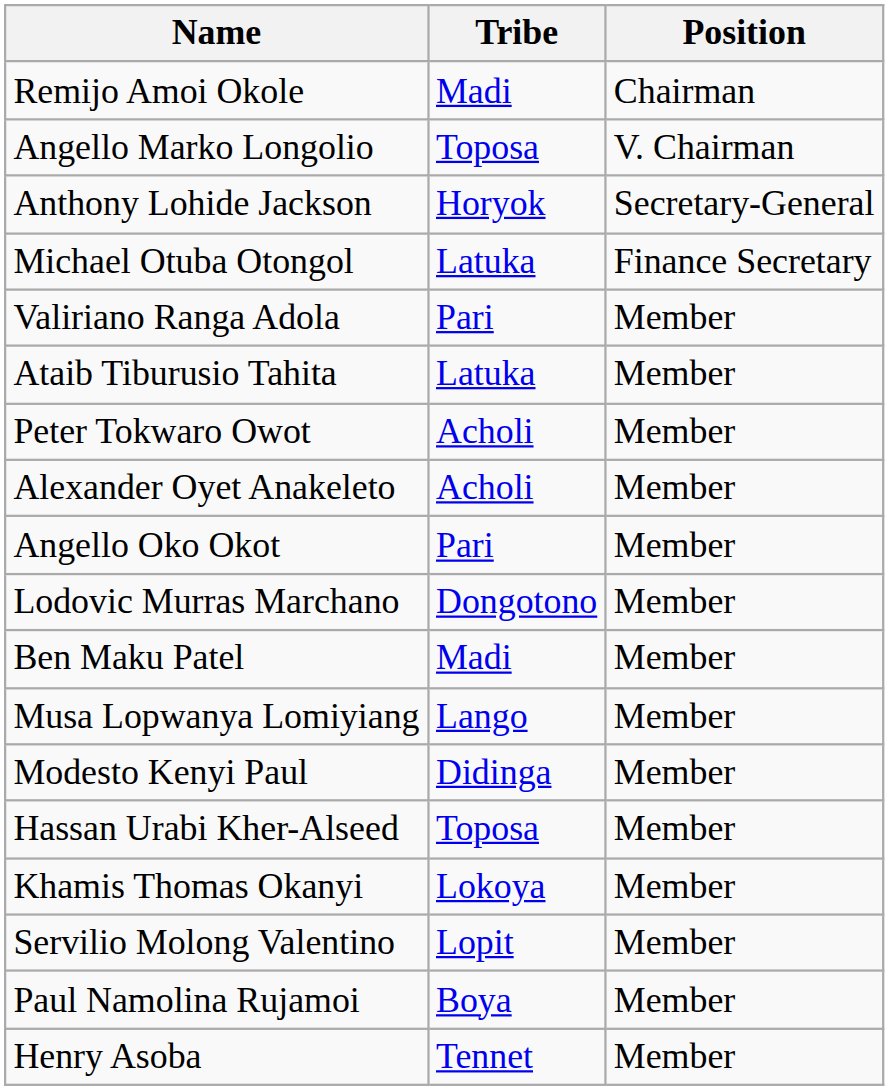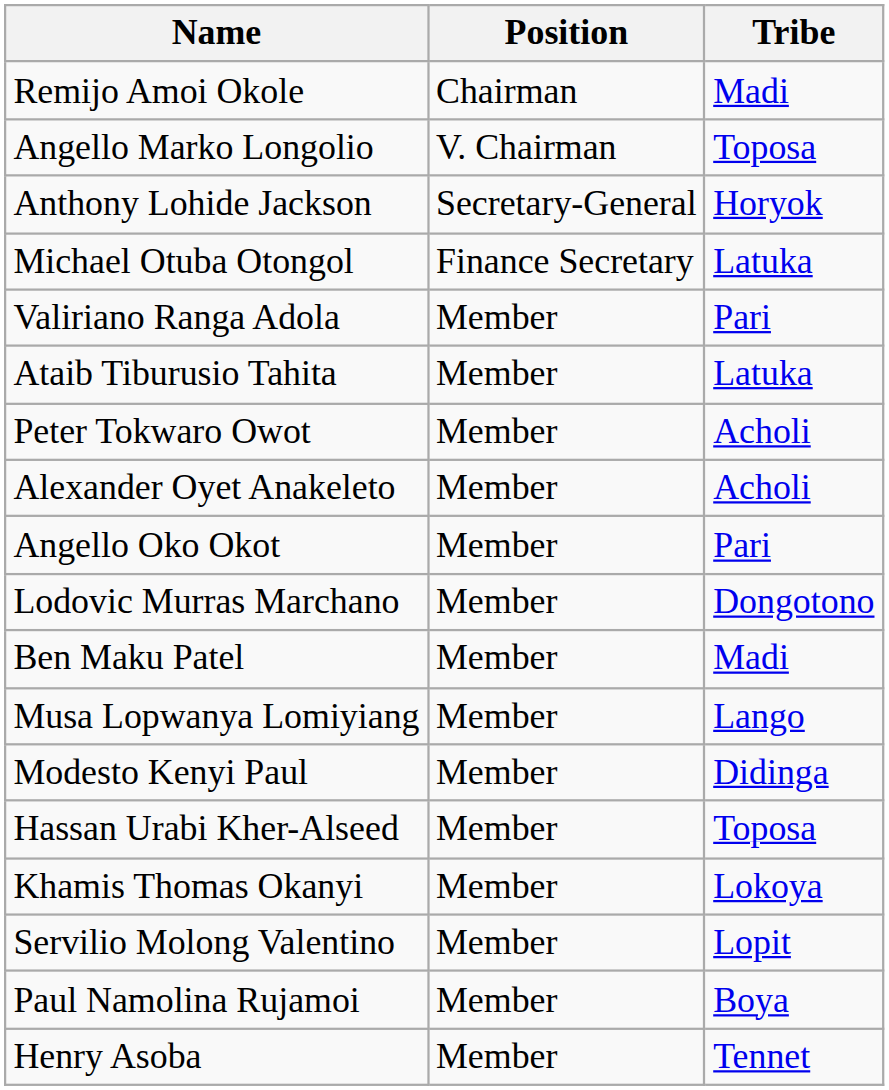columns swapped: Position <-> Tribe
